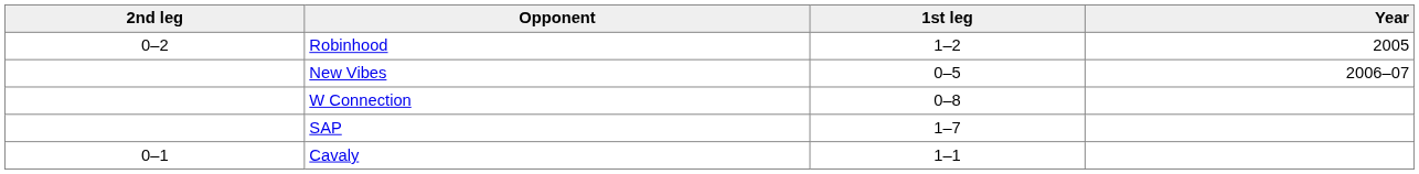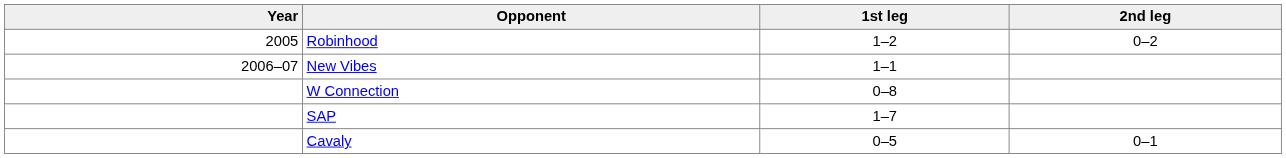columns swapped: Year <-> 2nd leg
New Vibes | 1st leg: 0–5 -> 1–1
Cavaly | 1st leg: 1–1 -> 0–5
